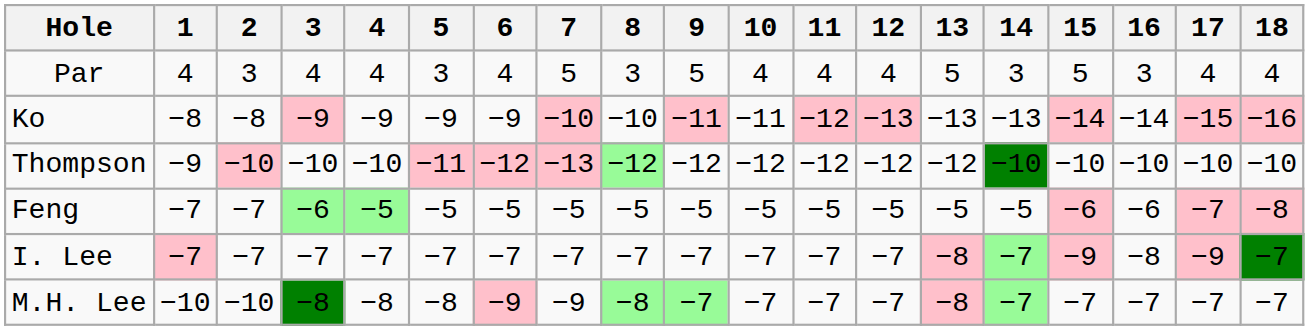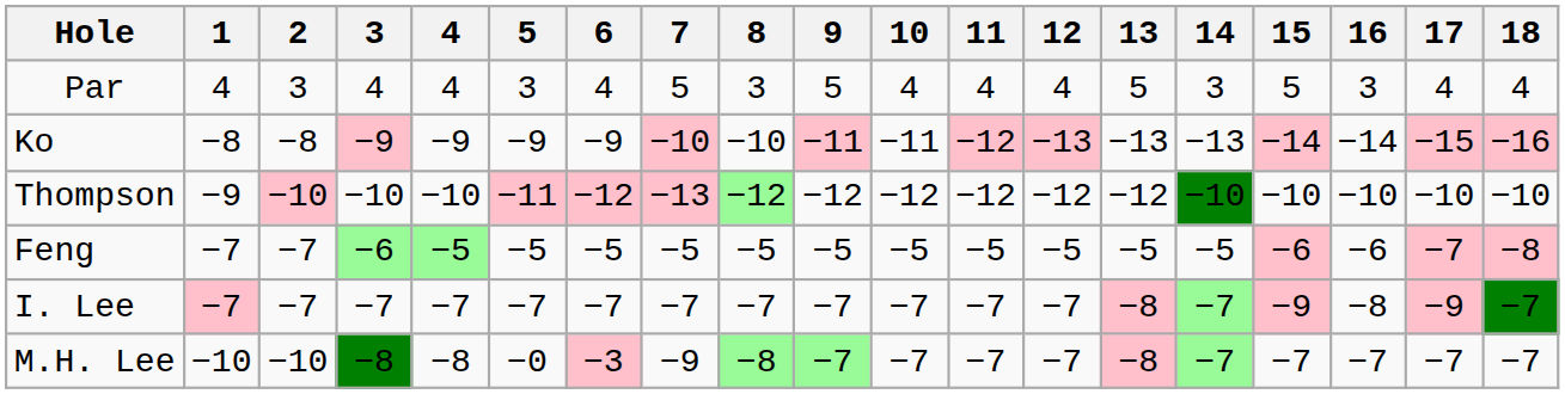M.H. Lee | 5: −8 -> −0
M.H. Lee | 6: −9 -> −3
